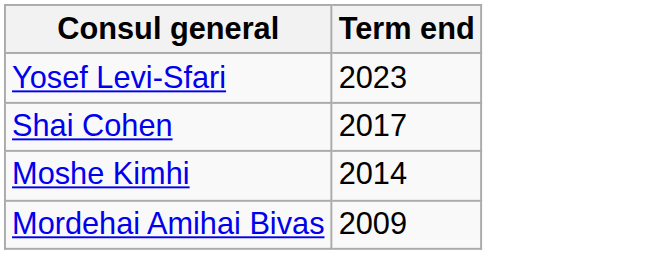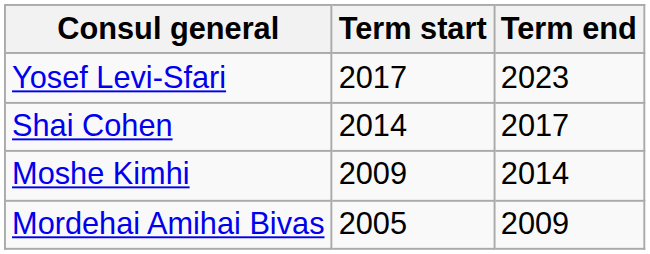+ column: Term start | 2017 | 2014 | 2009 | 2005
